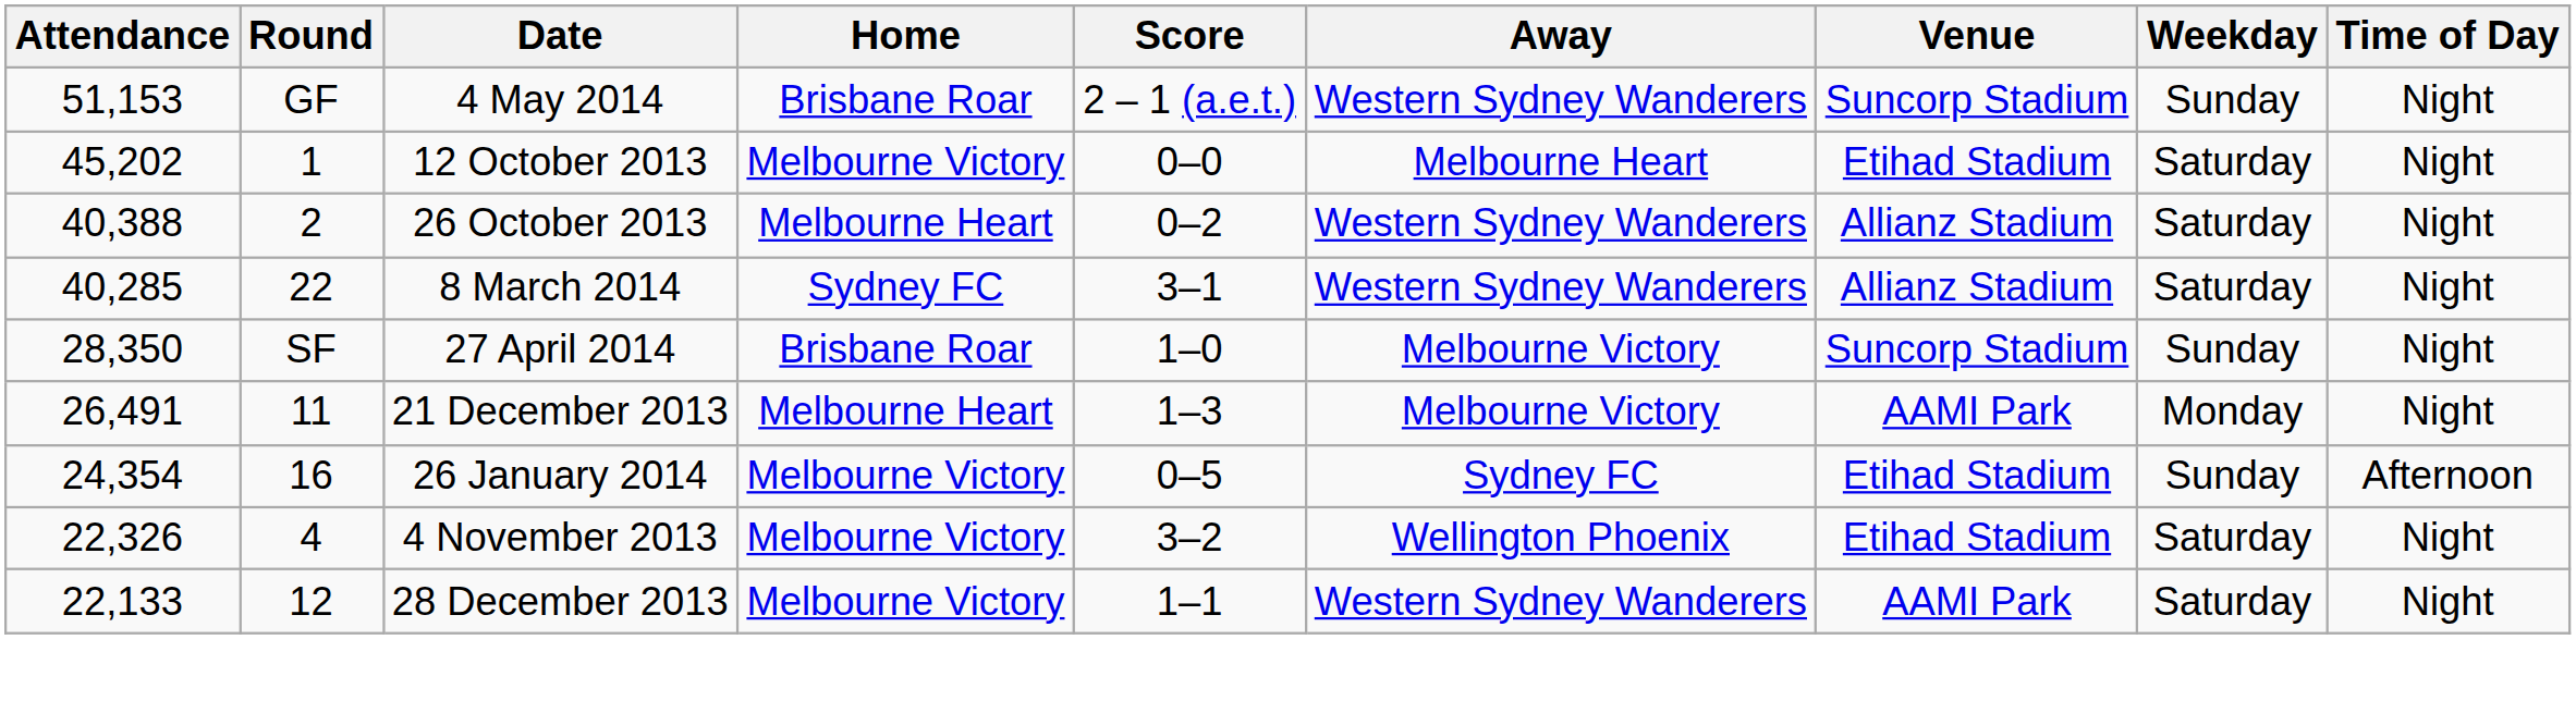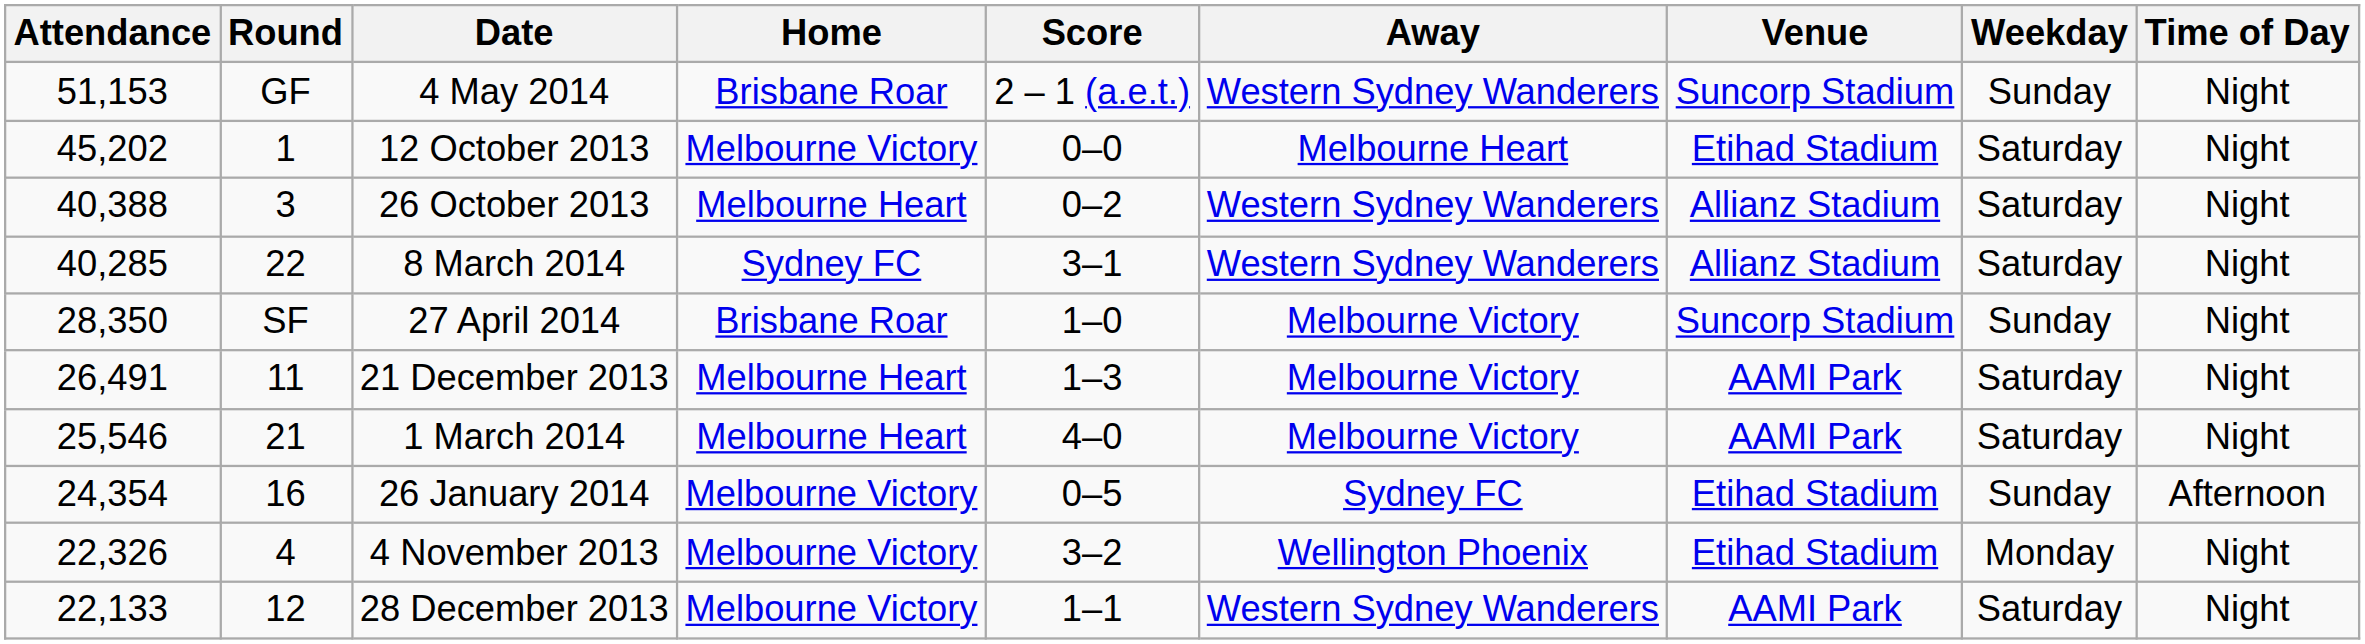26 October 2013 | Round: 2 -> 3
21 December 2013 | Weekday: Monday -> Saturday
+ row: 25,546 | 21 | 1 March 2014 | Melbourne Heart | 4–0 | Melbourne Victory | AAMI Park | Saturday | Night
4 November 2013 | Weekday: Saturday -> Monday
